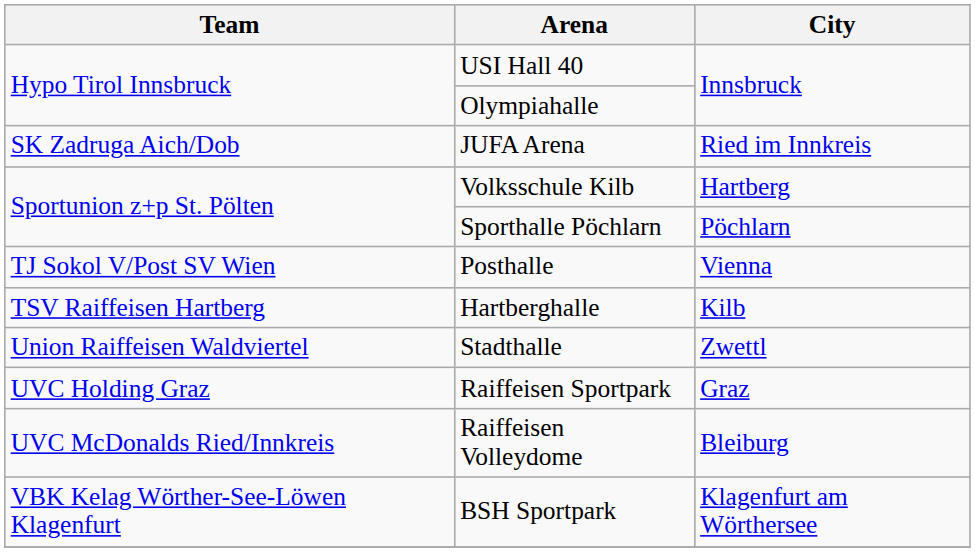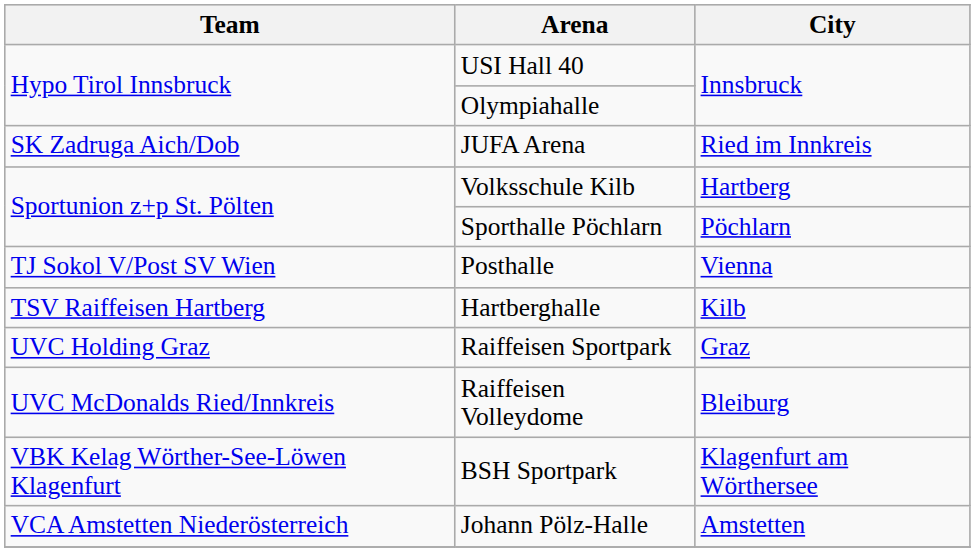- row: Union Raiffeisen Waldviertel | Stadthalle | Zwettl
+ row: VCA Amstetten Niederösterreich | Johann Pölz-Halle | Amstetten
